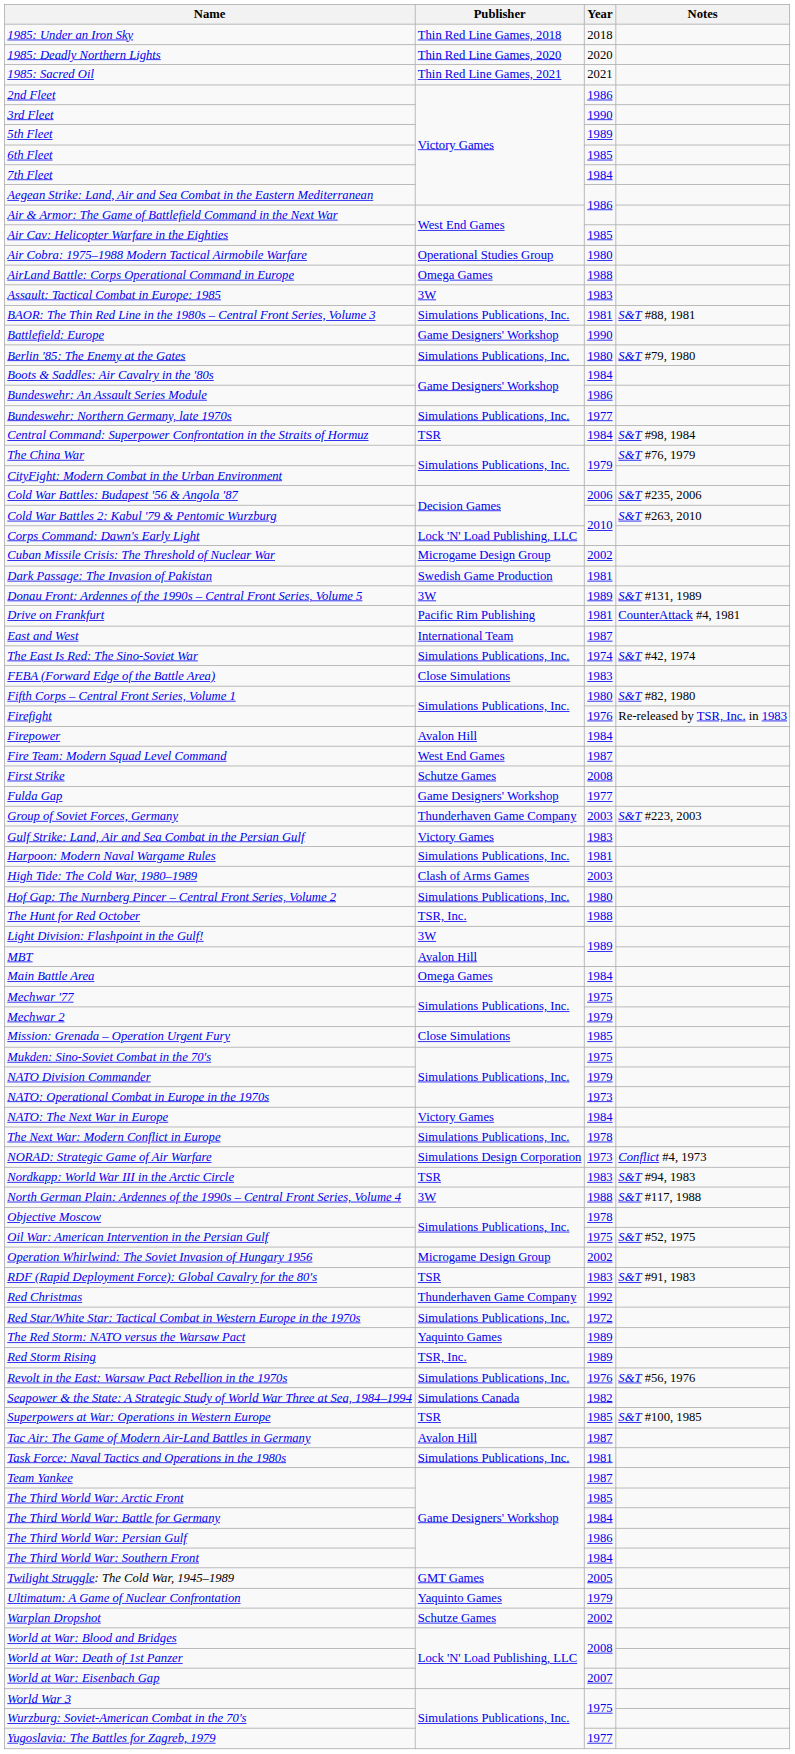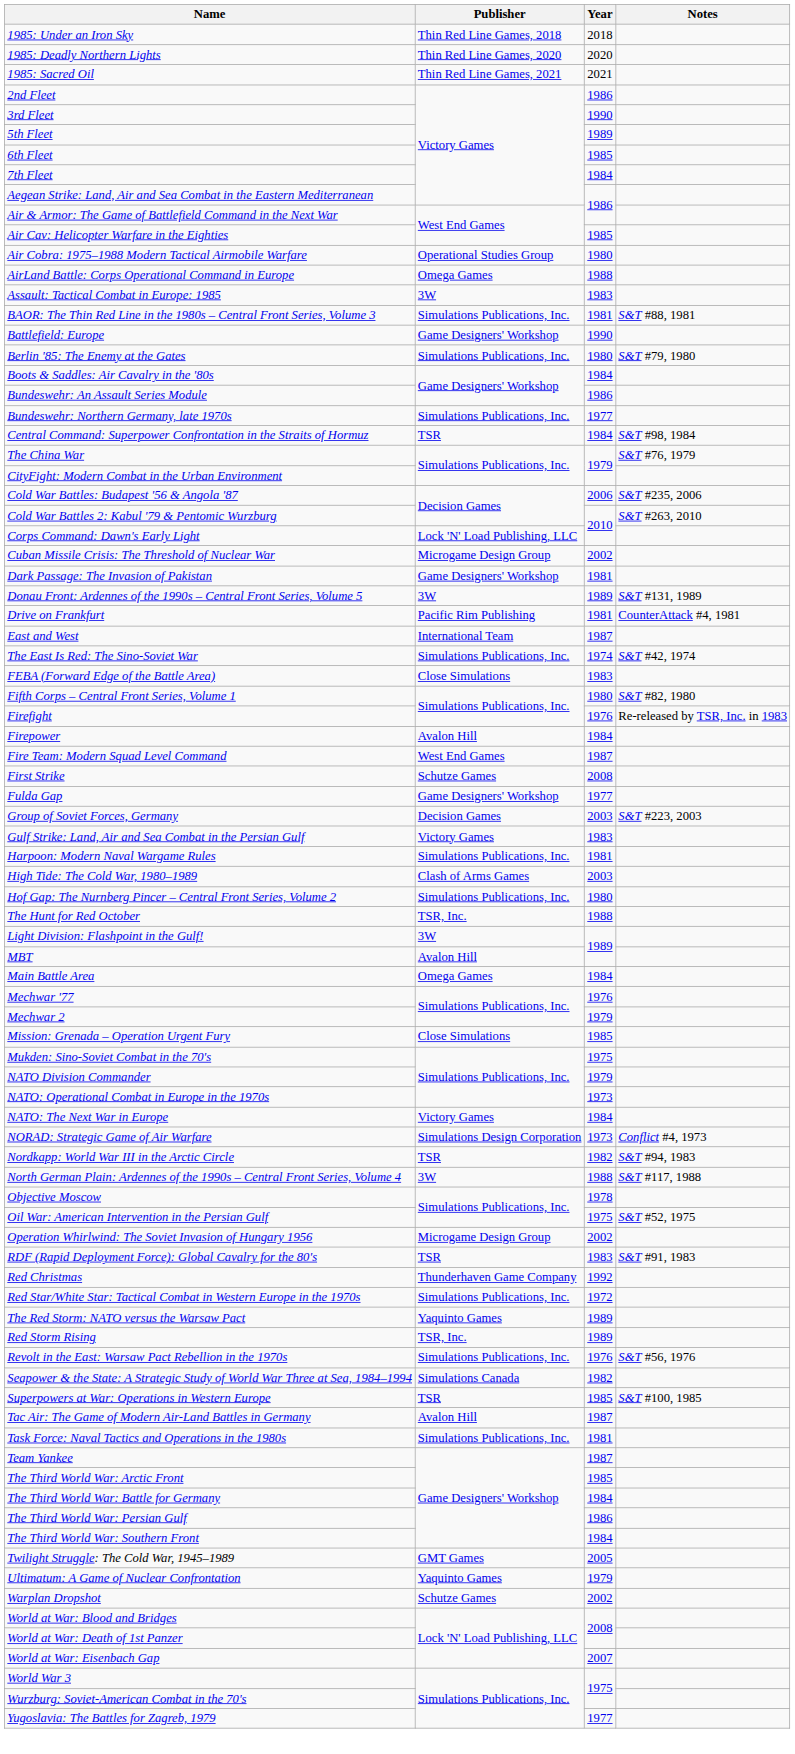Dark Passage: The Invasion of Pakistan | Publisher: Swedish Game Production -> Game Designers' Workshop
Group of Soviet Forces, Germany | Publisher: Thunderhaven Game Company -> Decision Games
Mechwar '77 | Year: 1975 -> 1976
- row: The Next War: Modern Conflict in Europe | Simulations Publications, Inc. | 1978
Nordkapp: World War III in the Arctic Circle | Year: 1983 -> 1982
